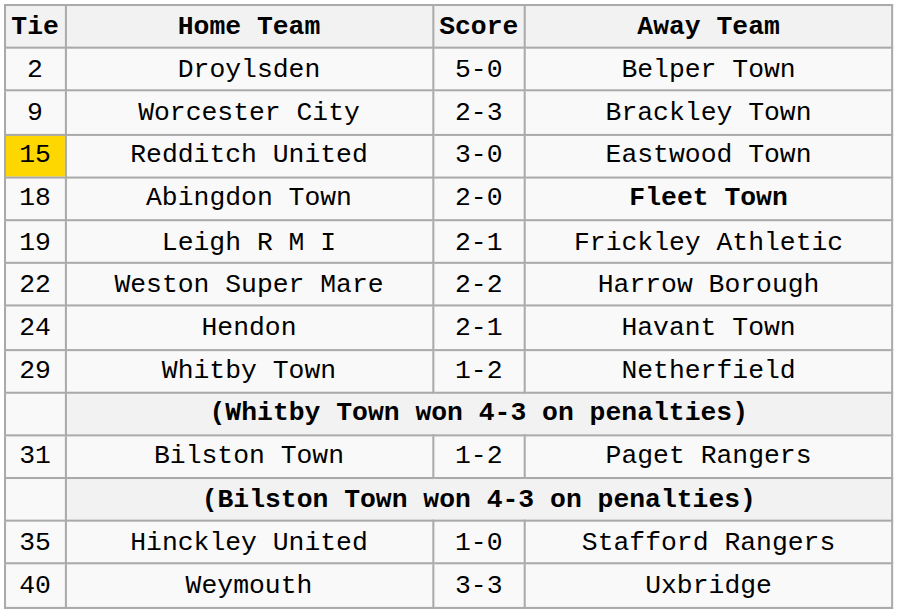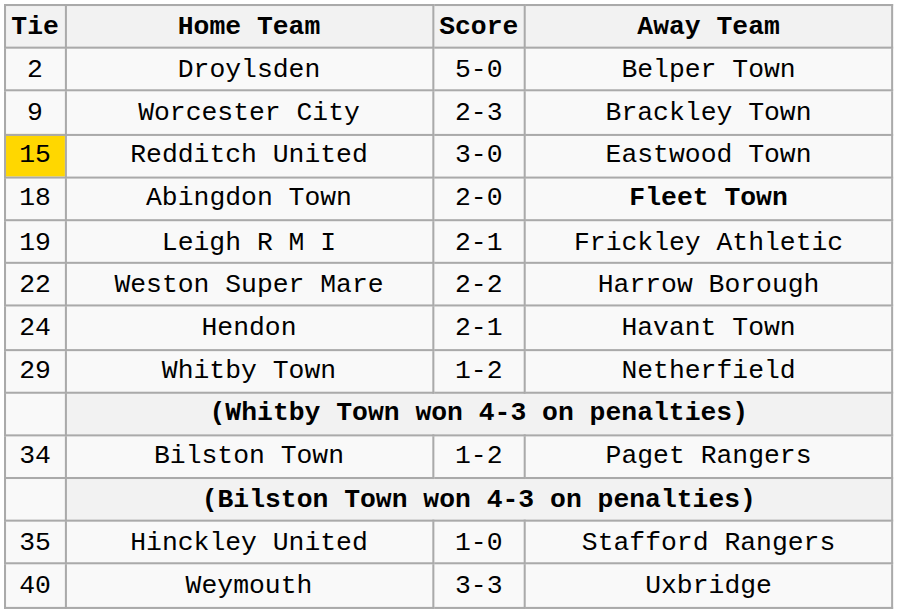Bilston Town | Tie: 31 -> 34
